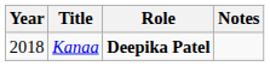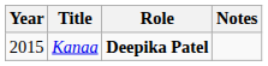Kanaa | Year: 2018 -> 2015
